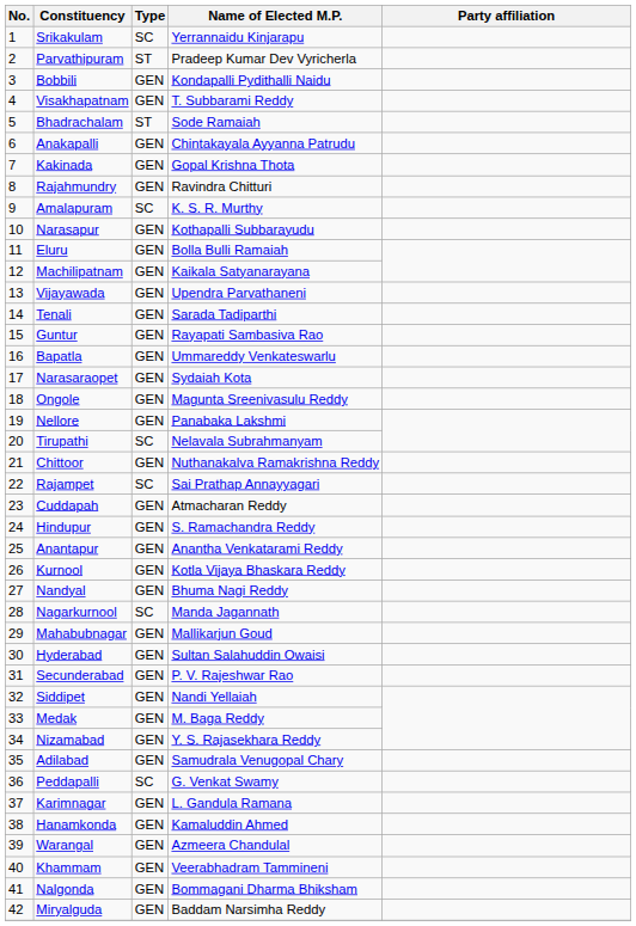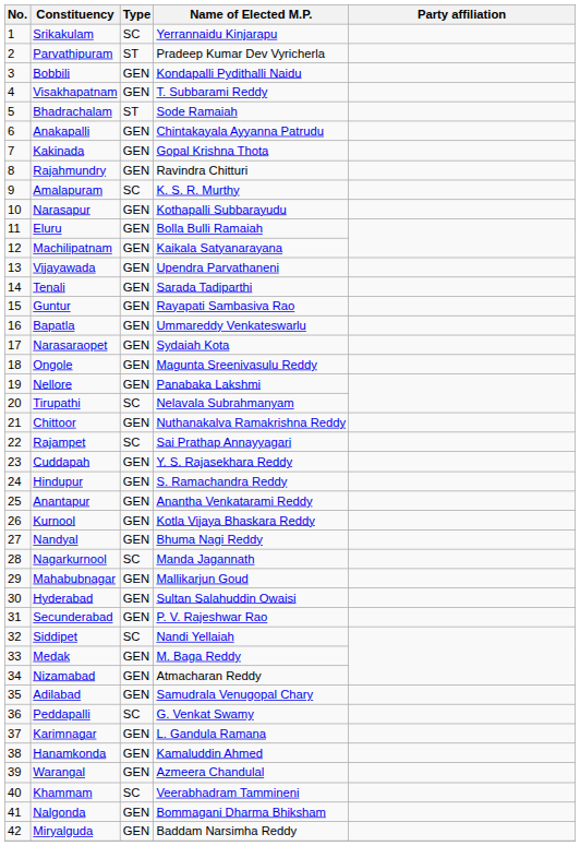Cuddapah | Name of Elected M.P.: Atmacharan Reddy -> Y. S. Rajasekhara Reddy
Siddipet | Type: GEN -> SC
Nizamabad | Name of Elected M.P.: Y. S. Rajasekhara Reddy -> Atmacharan Reddy
Khammam | Type: GEN -> SC
